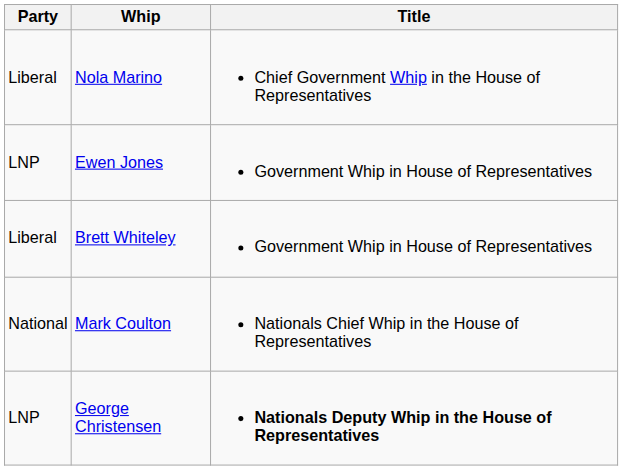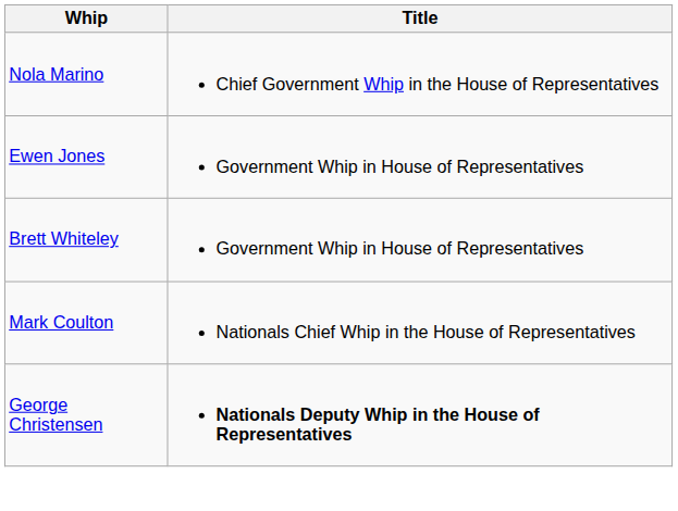- column: Party | Liberal | LNP | Liberal | National | LNP
